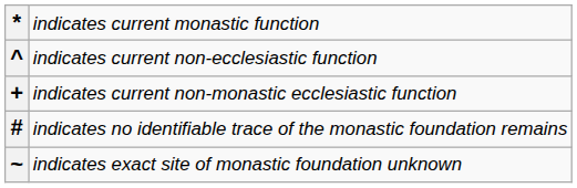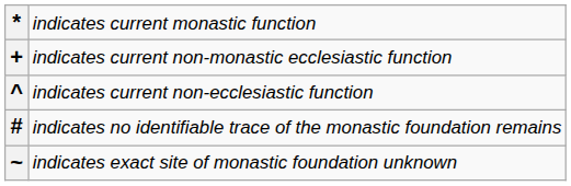rows swapped: + <-> ^
